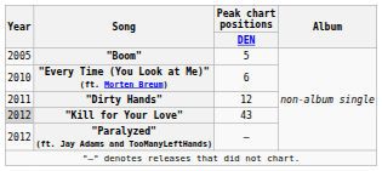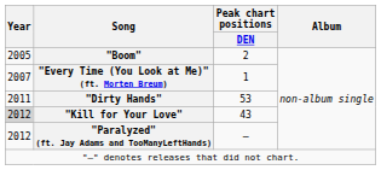"Boom" | Peak chart positions / DEN: 5 -> 2
"Every Time (You Look at Me)" (ft. Morten Breum) | Year: 2010 -> 2007
"Every Time (You Look at Me)" (ft. Morten Breum) | Peak chart positions / DEN: 6 -> 1
"Dirty Hands" | Peak chart positions / DEN: 12 -> 53
